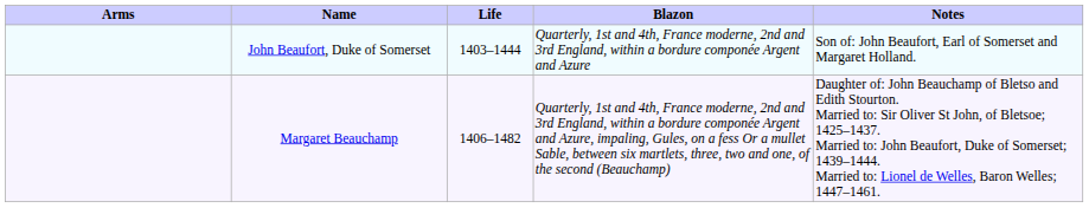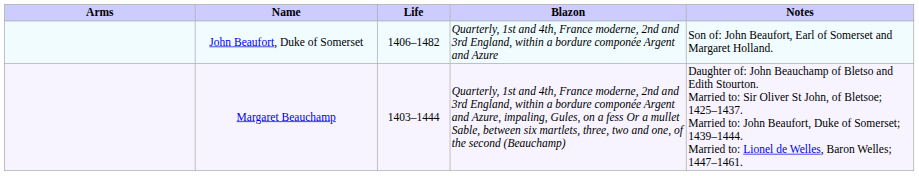John Beaufort, Duke of Somerset | Life: 1403–1444 -> 1406–1482
Margaret Beauchamp | Life: 1406–1482 -> 1403–1444
